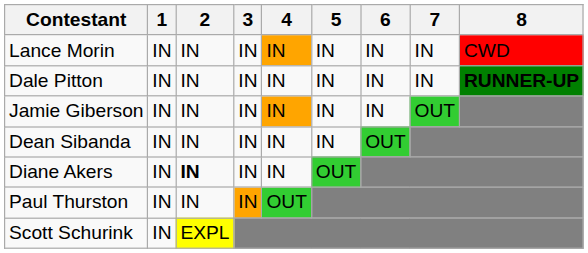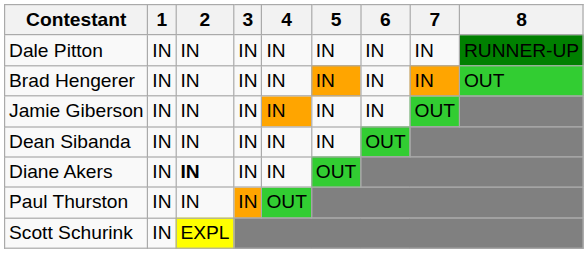- row: Lance Morin | IN | IN | IN | IN | IN | IN | IN | CWD
Dale Pitton | 8: bold -> normal
+ row: Brad Hengerer | IN | IN | IN | IN | IN | IN | IN | OUT
